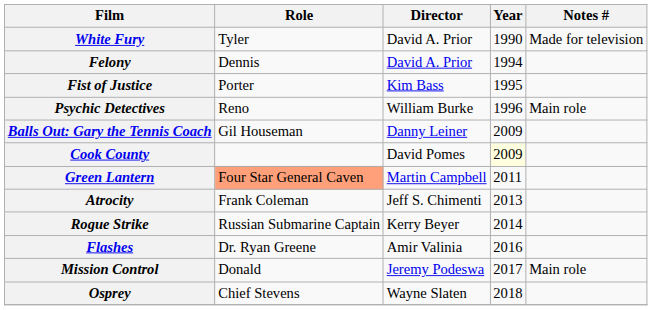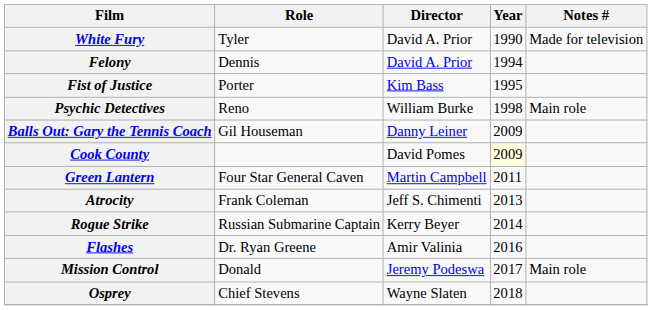Psychic Detectives | Year: 1996 -> 1998
Green Lantern | Role: lightsalmon background -> no background
